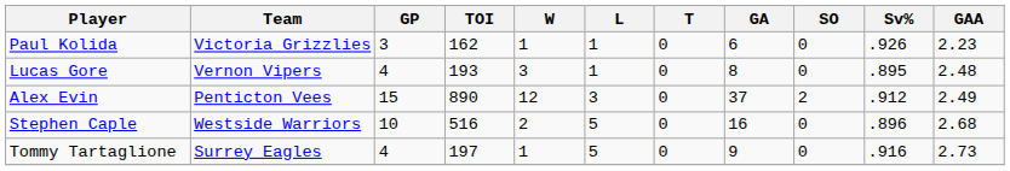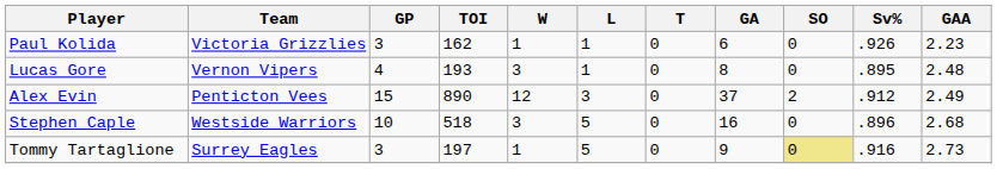Stephen Caple | TOI: 516 -> 518
Stephen Caple | W: 2 -> 3
Tommy Tartaglione | GP: 4 -> 3
Tommy Tartaglione | SO: no background -> khaki background
